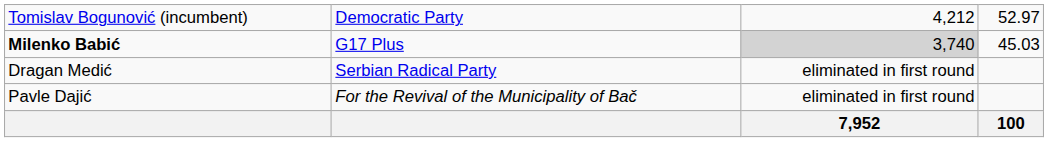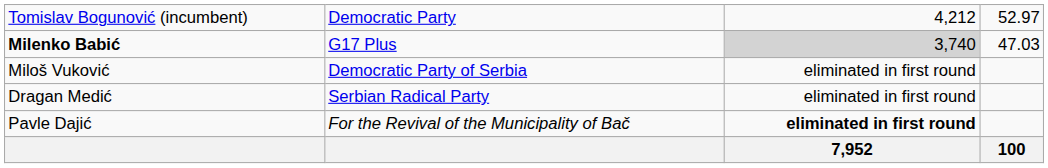Milenko Babić | column 4: 45.03 -> 47.03
+ row: Miloš Vuković | Democratic Party of Serbia | eliminated in first round
Pavle Dajić | column 3: normal -> bold
